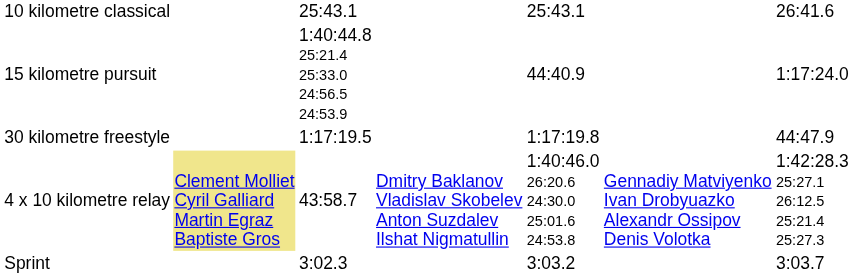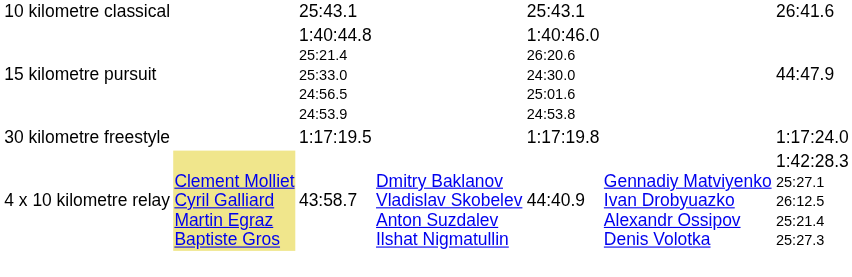15 kilometre pursuit | column 5: 44:40.9 -> 1:40:46.0 26:20.6 24:30.0 25:01.6 24:53.8
15 kilometre pursuit | column 7: 1:17:24.0 -> 44:47.9
30 kilometre freestyle | column 7: 44:47.9 -> 1:17:24.0
4 x 10 kilometre relay | column 5: 1:40:46.0 26:20.6 24:30.0 25:01.6 24:53.8 -> 44:40.9
- row: Sprint | 3:02.3 | 3:03.2 | 3:03.7
